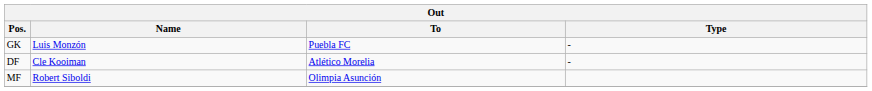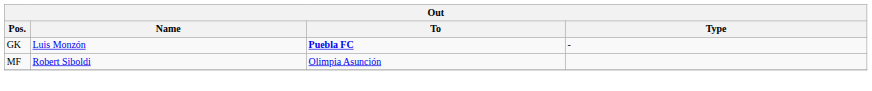GK | To: normal -> bold
- row: DF | Cle Kooiman | Atlético Morelia | -
